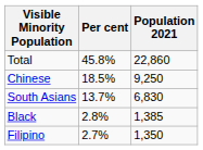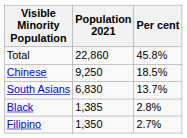columns swapped: Population 2021 <-> Per cent
